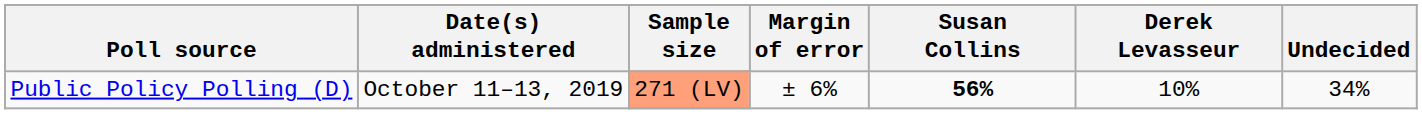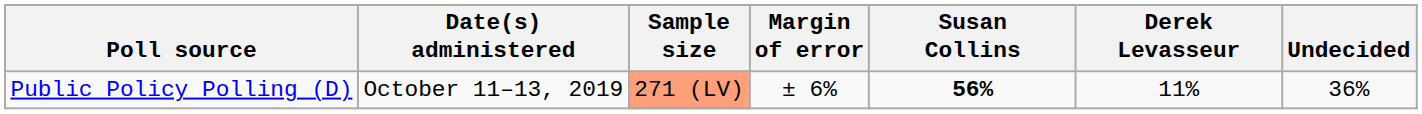Public Policy Polling (D) | Derek Levasseur: 10% -> 11%
Public Policy Polling (D) | Undecided: 34% -> 36%
